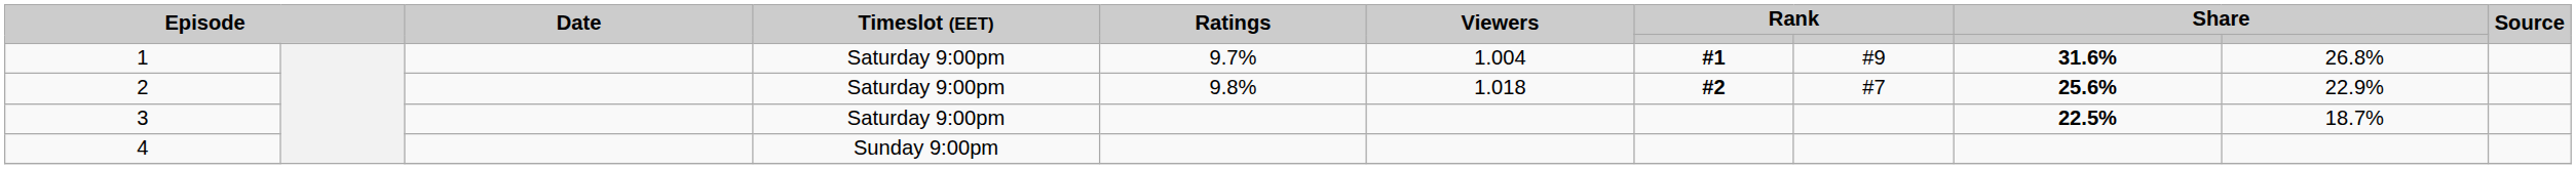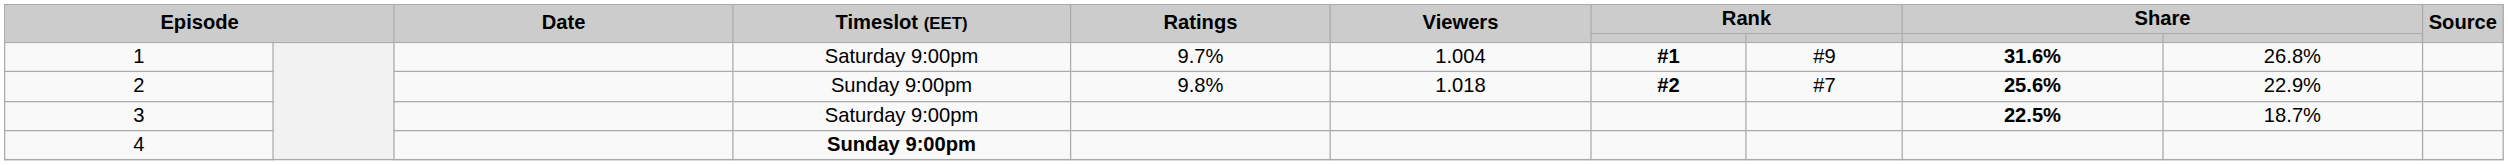2 | Timeslot (EET): Saturday 9:00pm -> Sunday 9:00pm
4 | Timeslot (EET): normal -> bold
